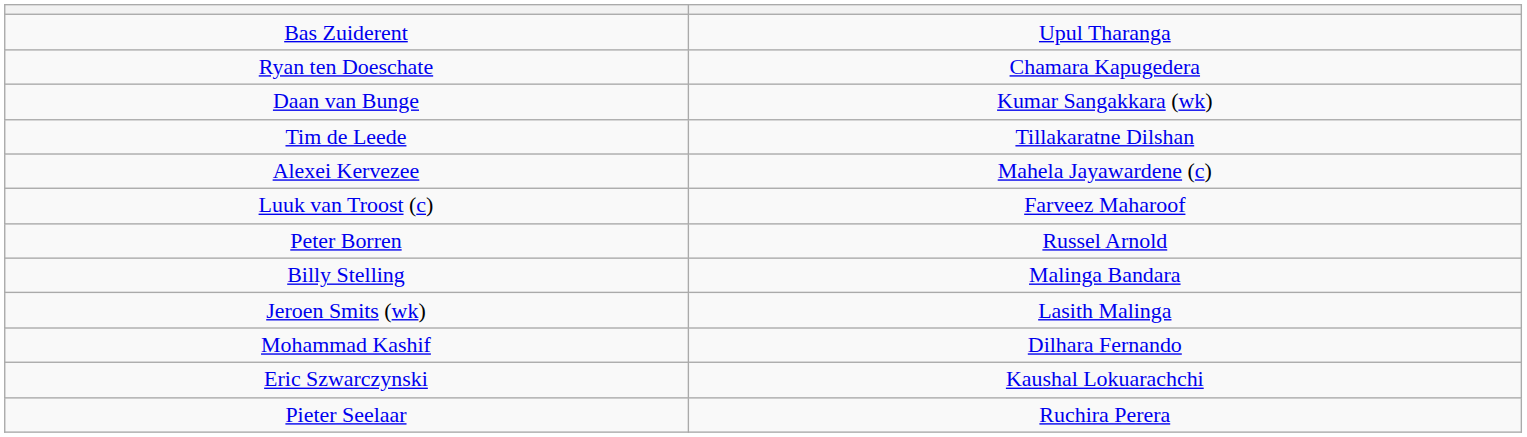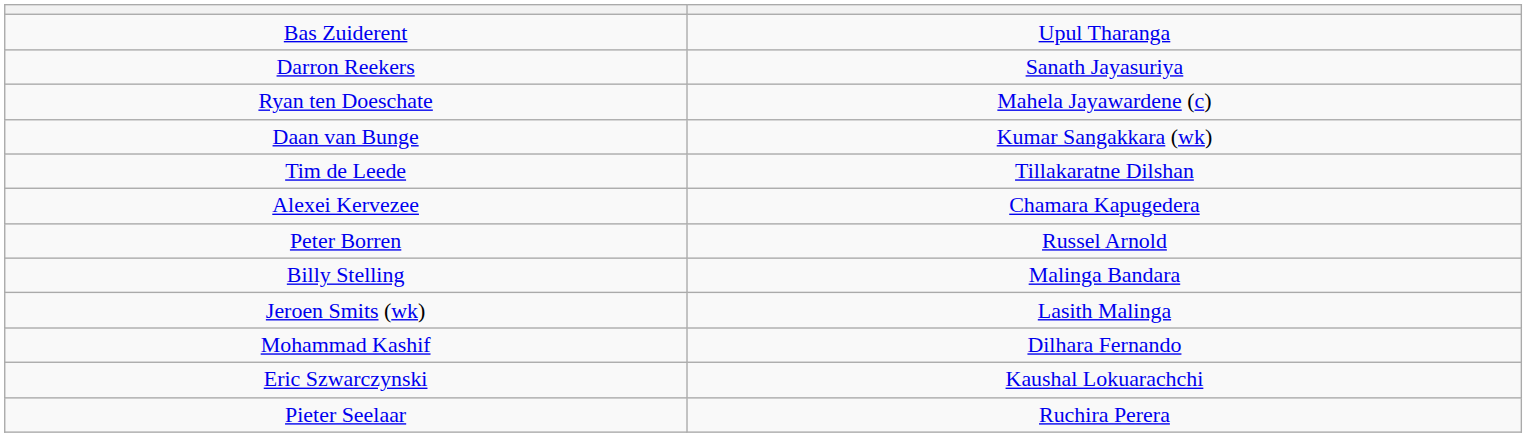+ row: Darron Reekers | Sanath Jayasuriya
Ryan ten Doeschate | column 2: Chamara Kapugedera -> Mahela Jayawardene (c)
Alexei Kervezee | column 2: Mahela Jayawardene (c) -> Chamara Kapugedera
- row: Luuk van Troost (c) | Farveez Maharoof
